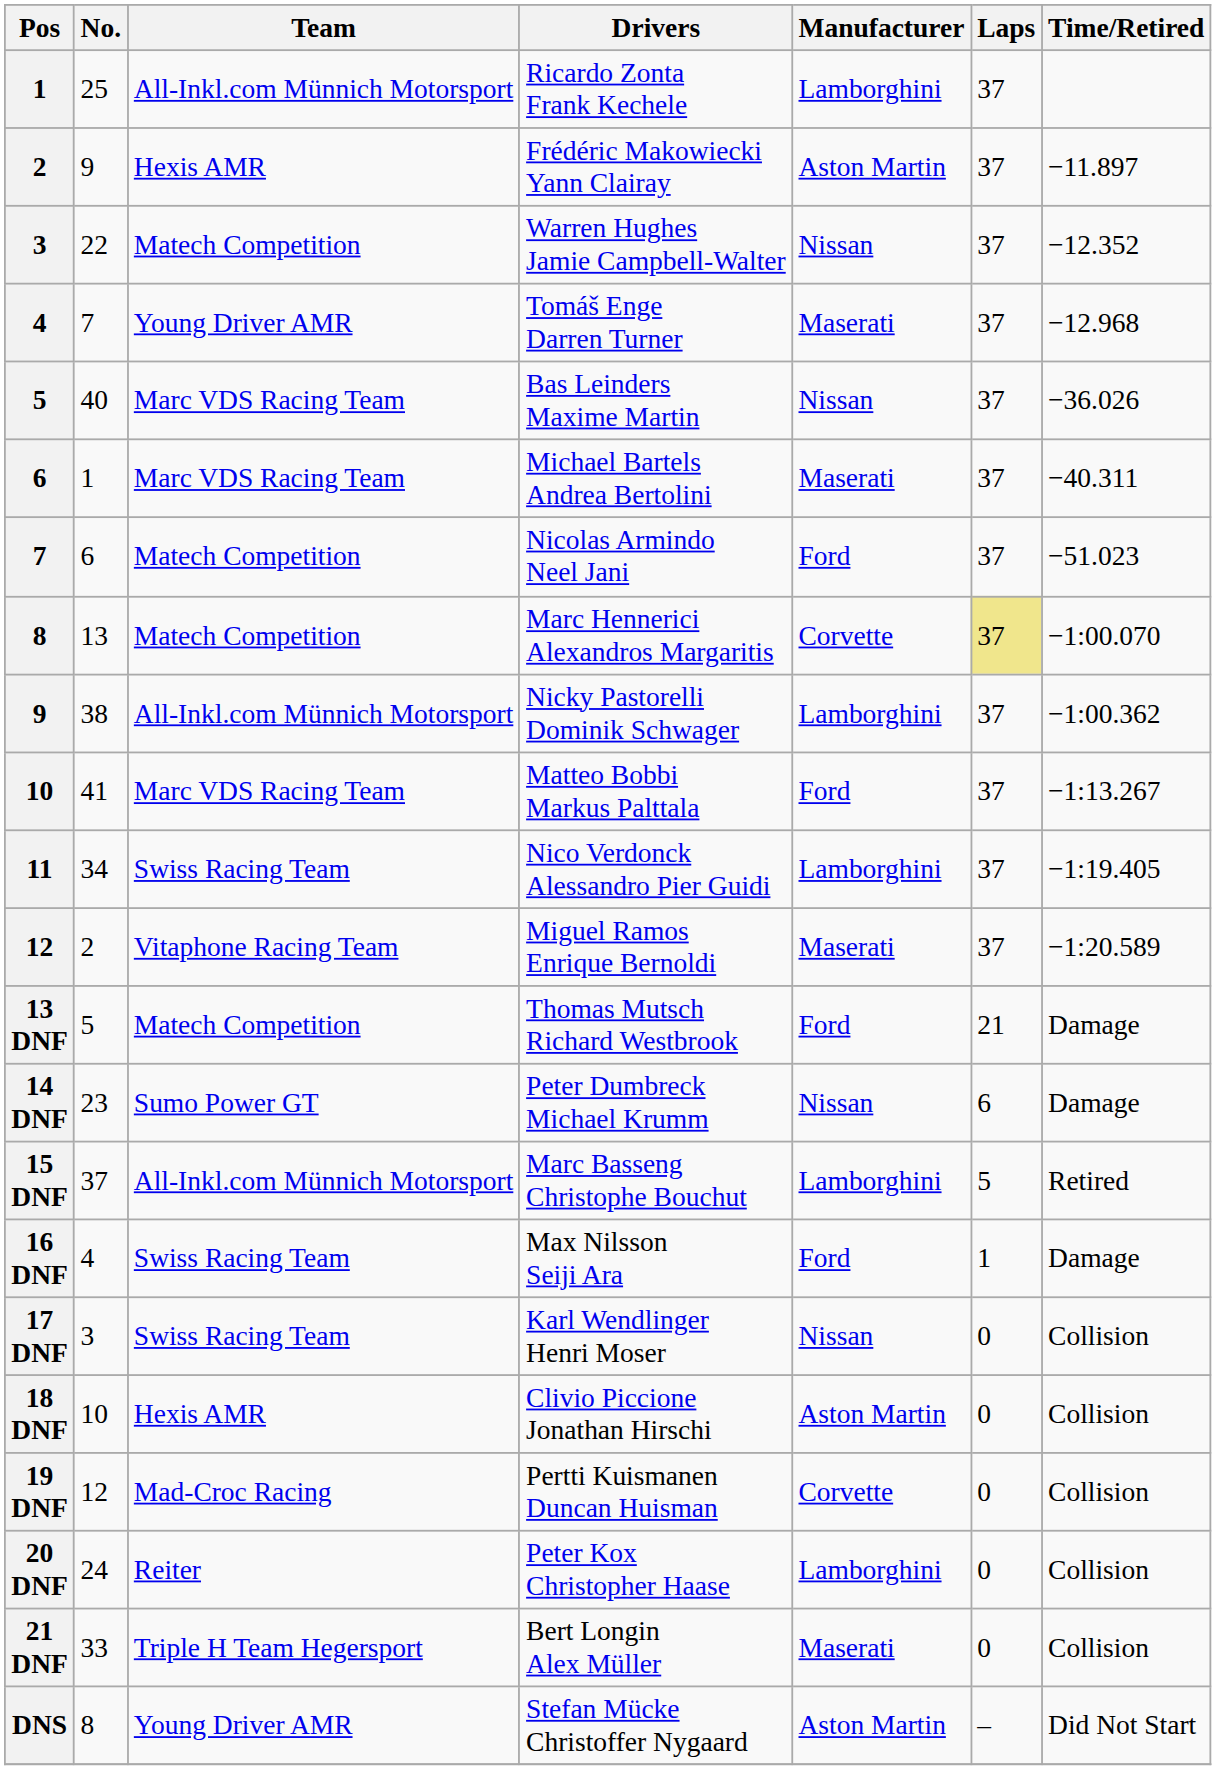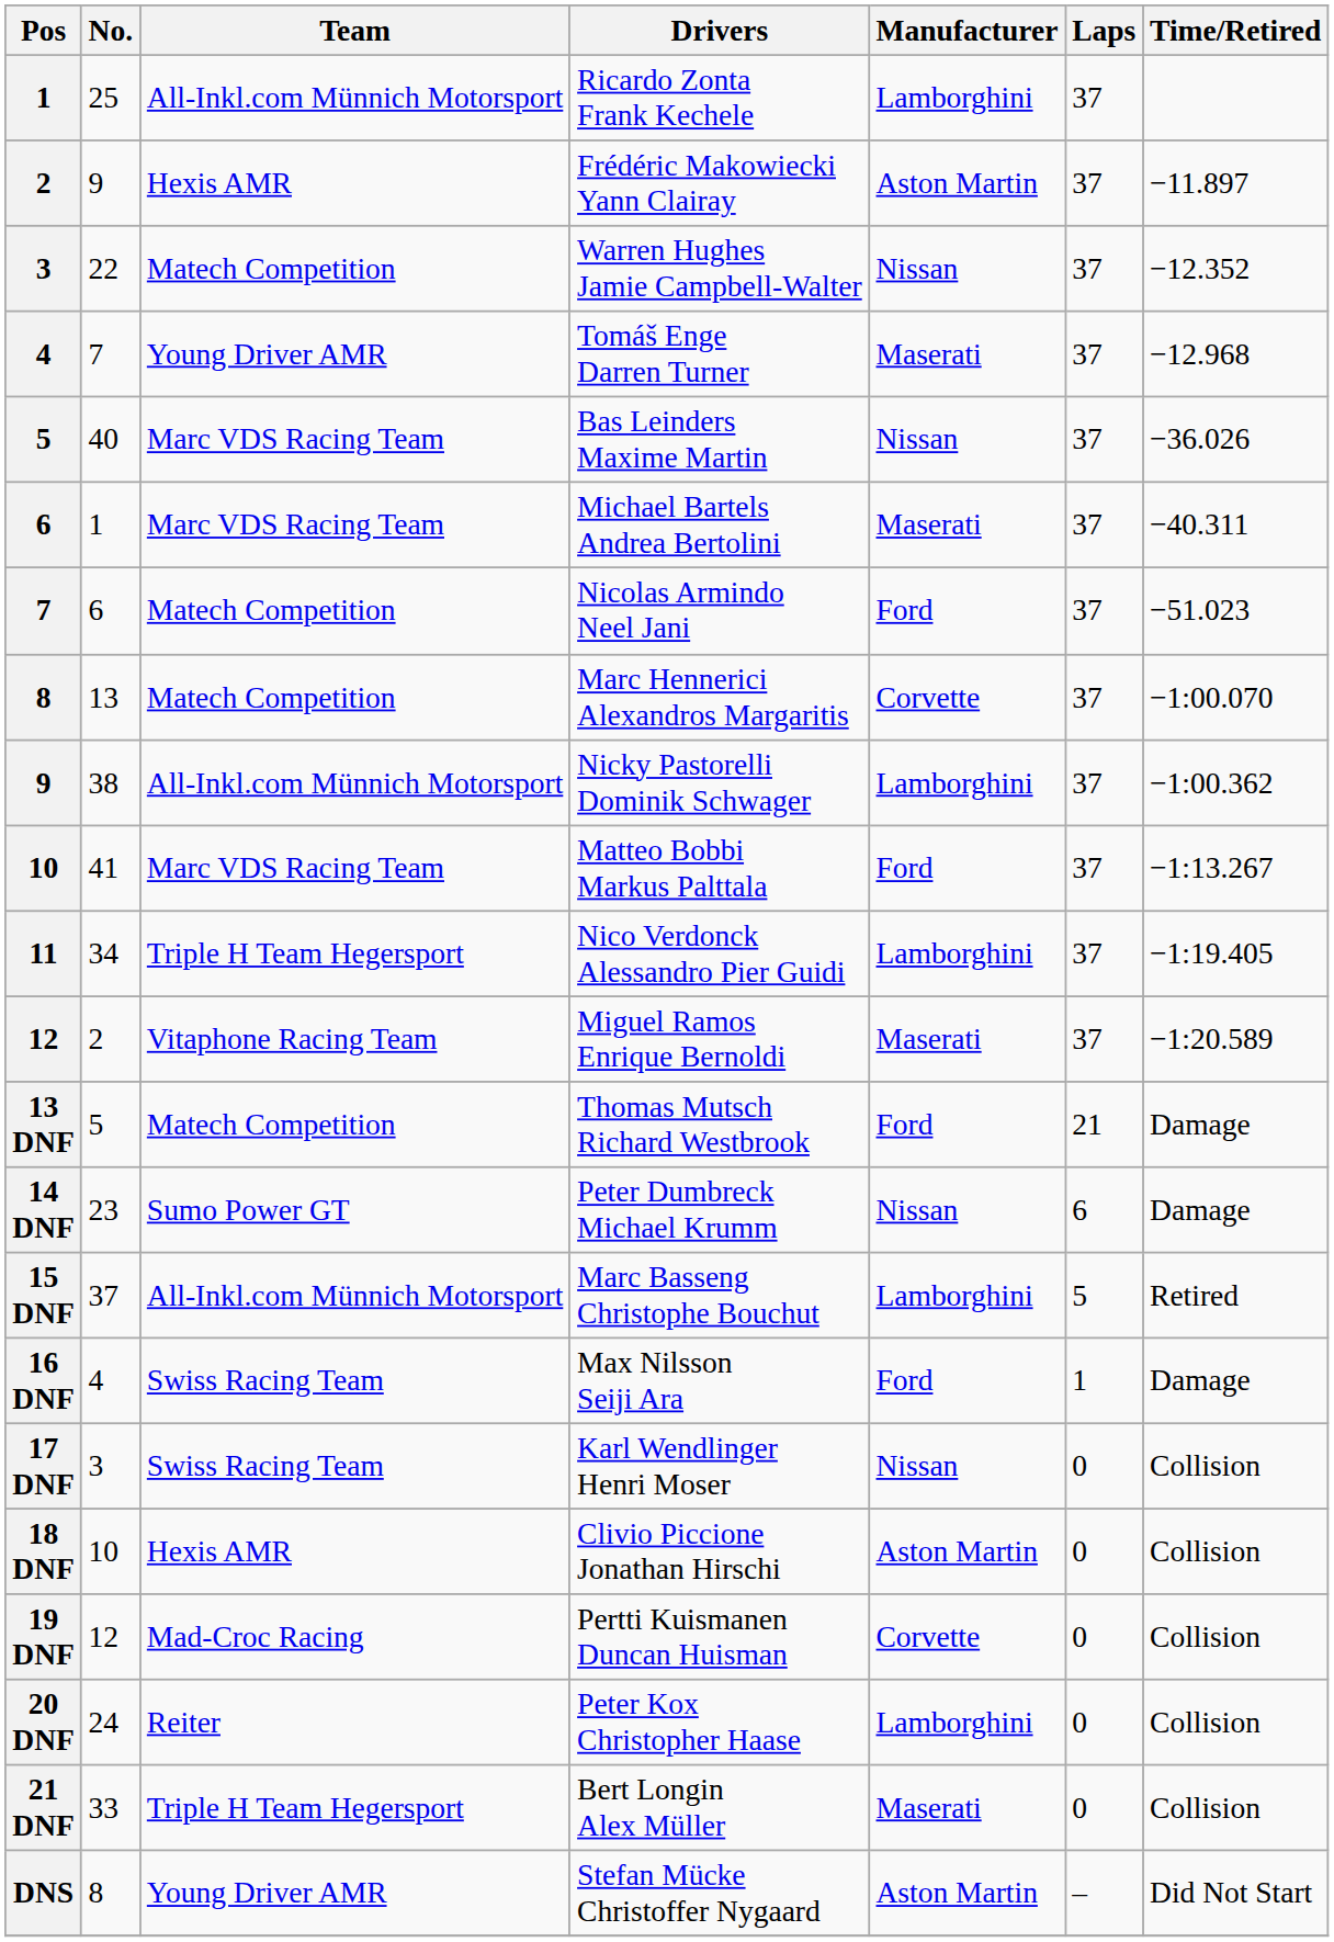Marc Hennerici Alexandros Margaritis | Laps: khaki background -> no background
Nico Verdonck Alessandro Pier Guidi | Team: Swiss Racing Team -> Triple H Team Hegersport
